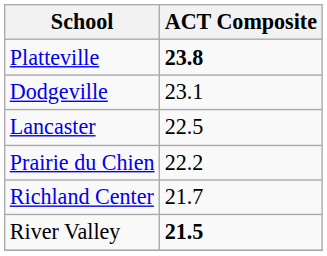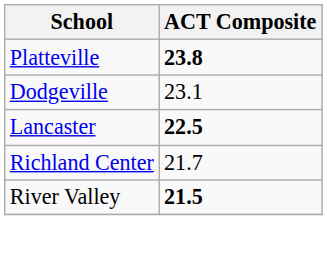Lancaster | ACT Composite: normal -> bold
- row: Prairie du Chien | 22.2
